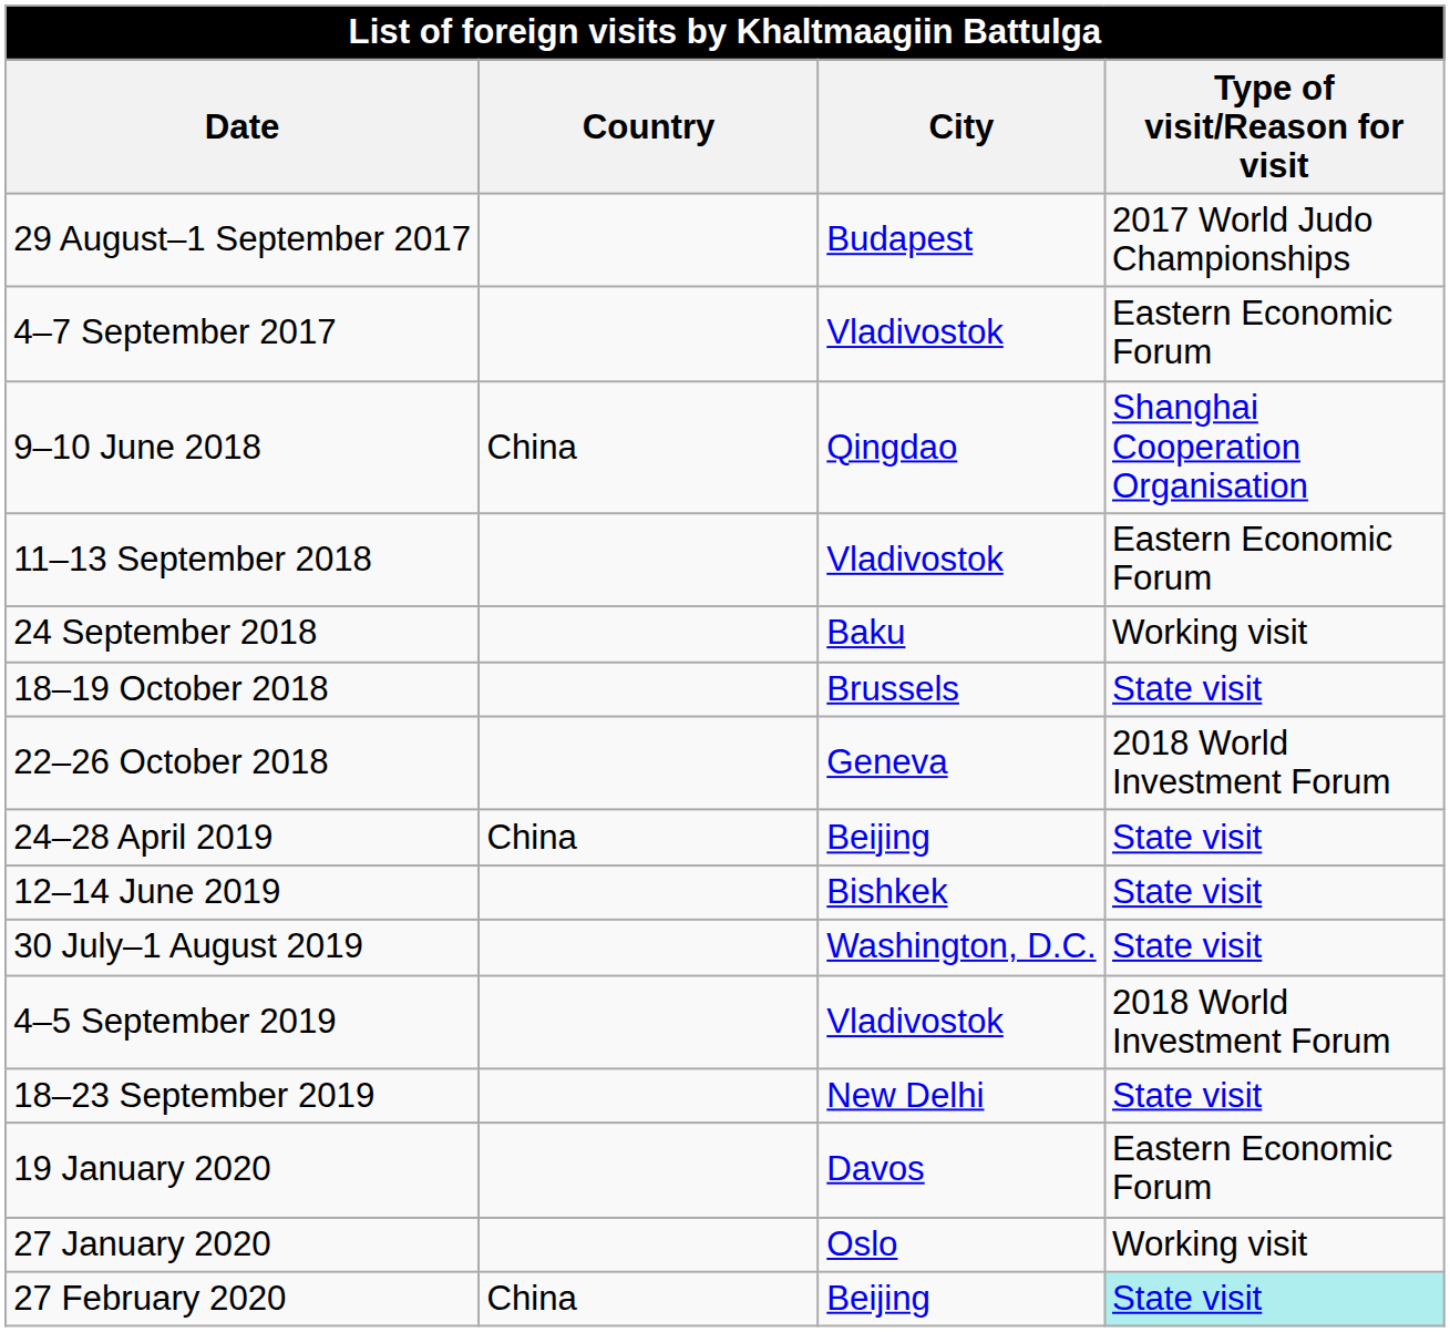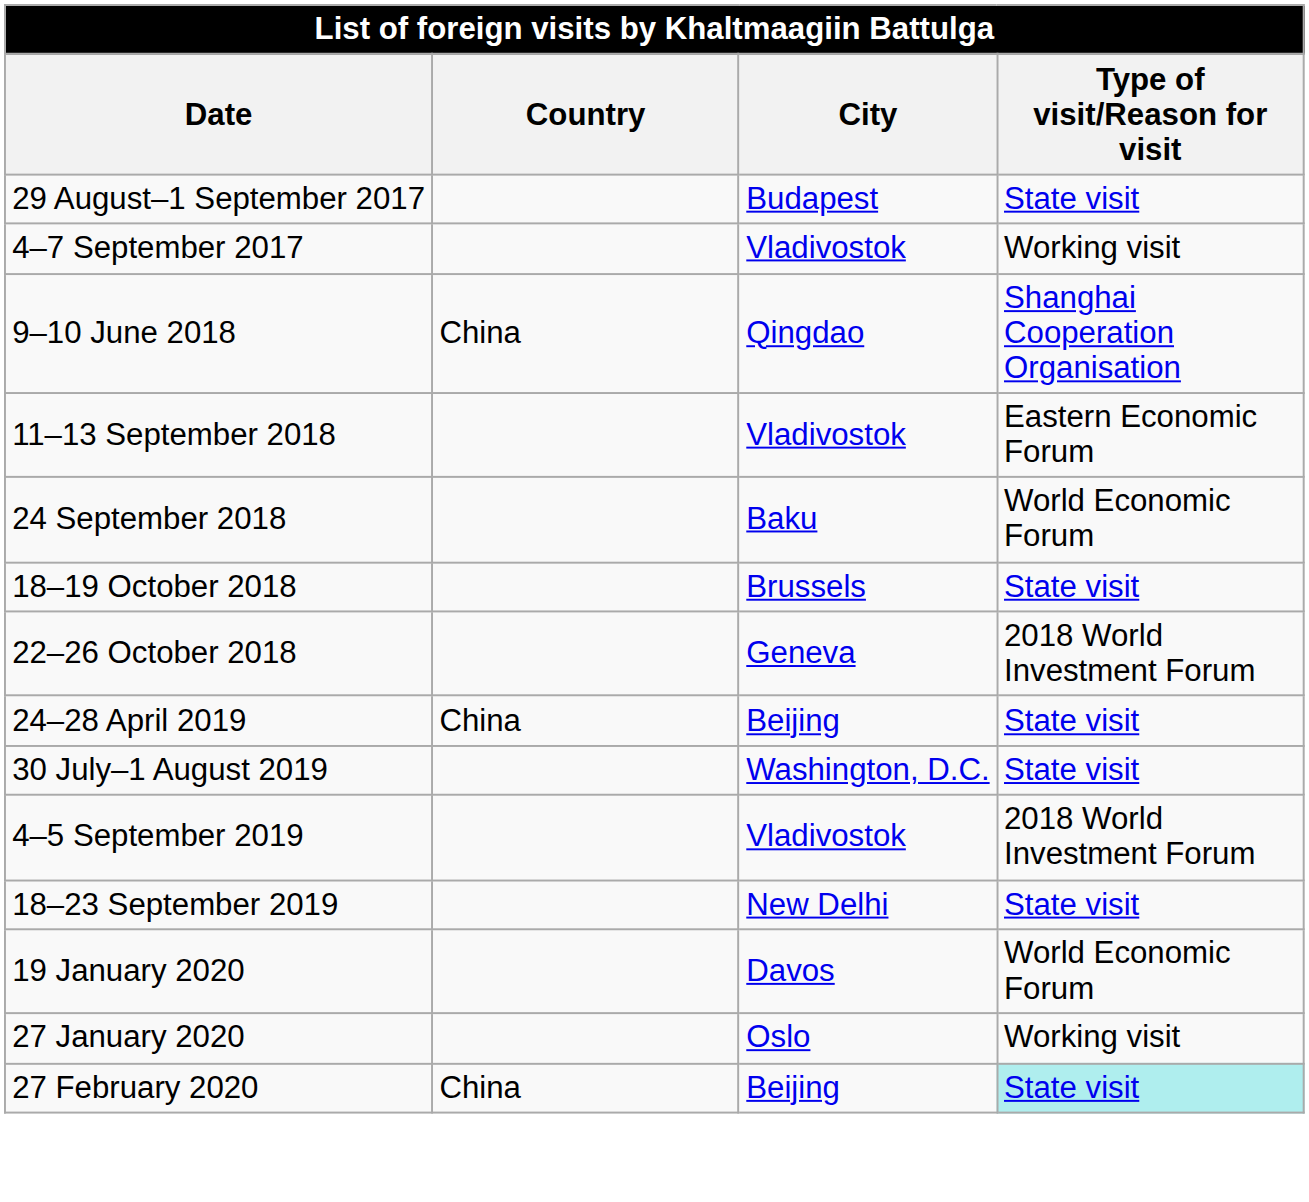29 August–1 September 2017 | Type of visit/Reason for visit: 2017 World Judo Championships -> State visit
4–7 September 2017 | Type of visit/Reason for visit: Eastern Economic Forum -> Working visit
24 September 2018 | Type of visit/Reason for visit: Working visit -> World Economic Forum
- row: 12–14 June 2019 | Bishkek | State visit
19 January 2020 | Type of visit/Reason for visit: Eastern Economic Forum -> World Economic Forum
